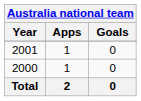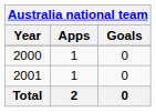rows swapped: 2000 <-> 2001
